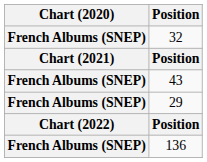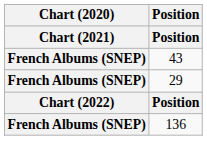- row: French Albums (SNEP) | 32
